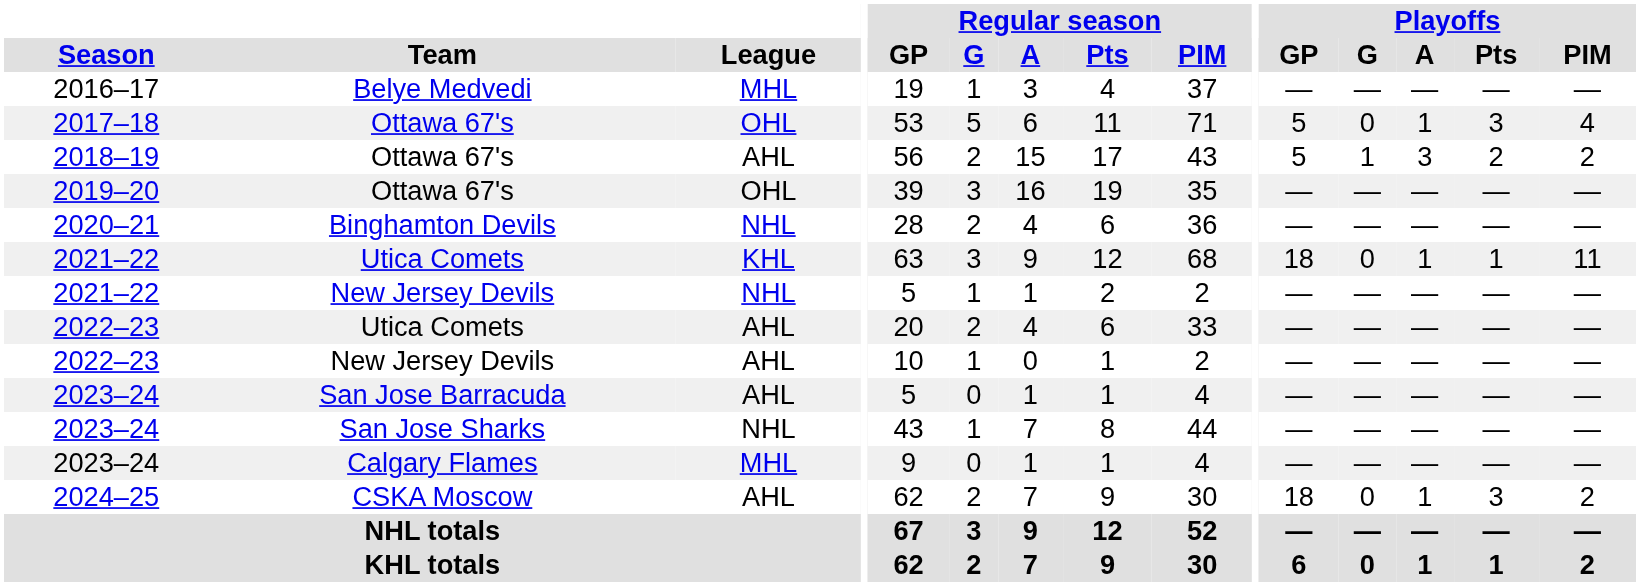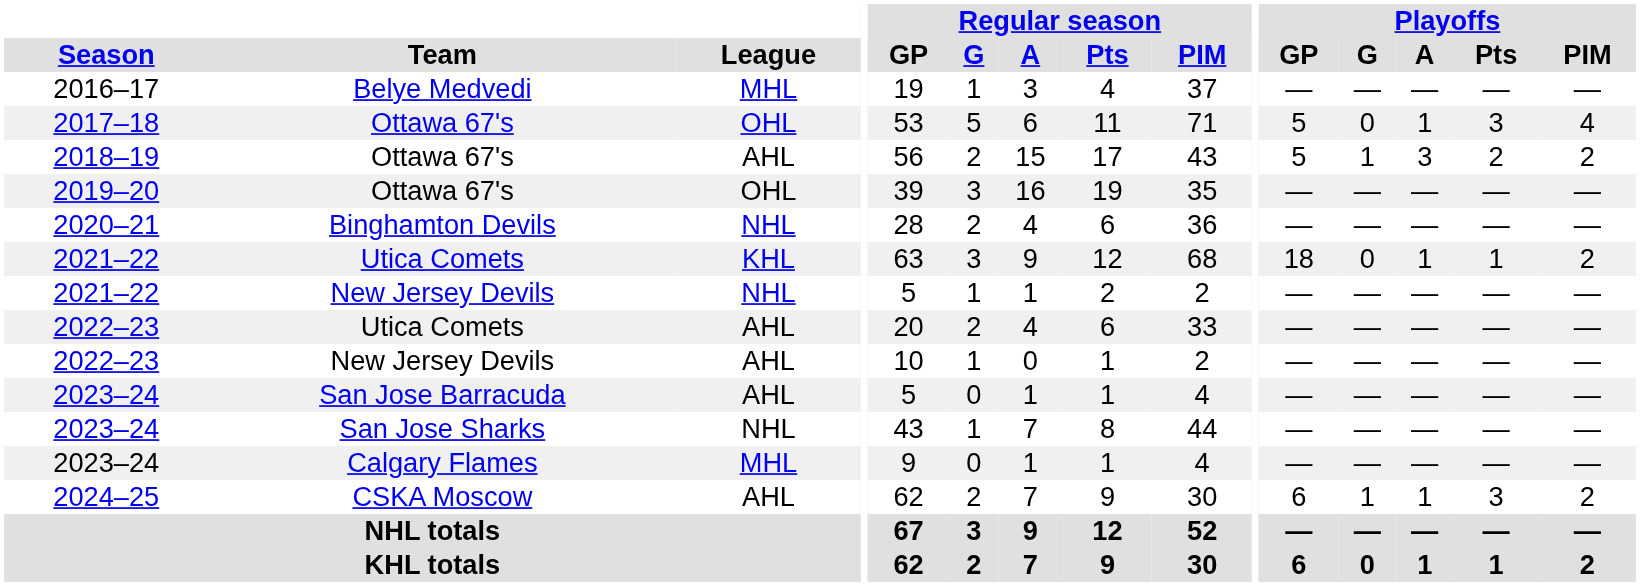2021–22 / Utica Comets | Playoffs / PIM: 11 -> 2
2024–25 | Playoffs / GP: 18 -> 6
2024–25 | Playoffs / G: 0 -> 1
